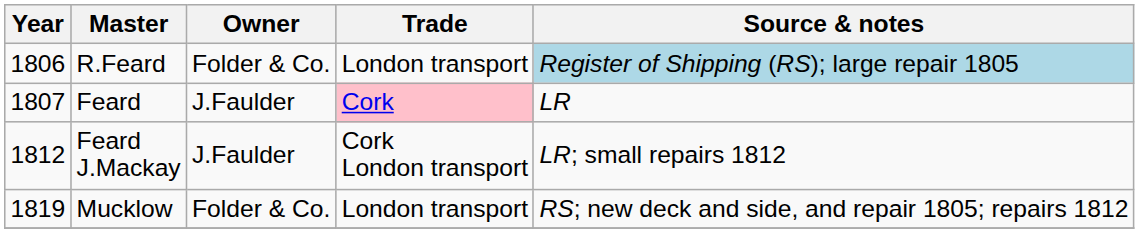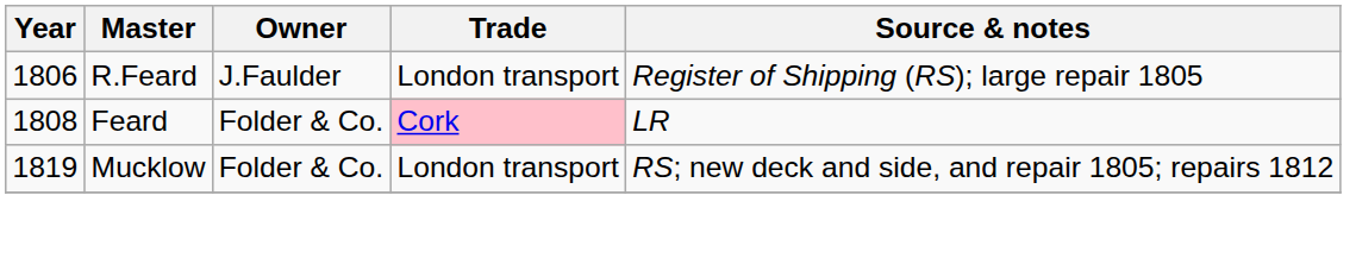R.Feard | Owner: Folder & Co. -> J.Faulder
R.Feard | Source & notes: lightblue background -> no background
Feard | Year: 1807 -> 1808
Feard | Owner: J.Faulder -> Folder & Co.
- row: 1812 | Feard J.Mackay | J.Faulder | Cork London transport | LR; small repairs 1812
